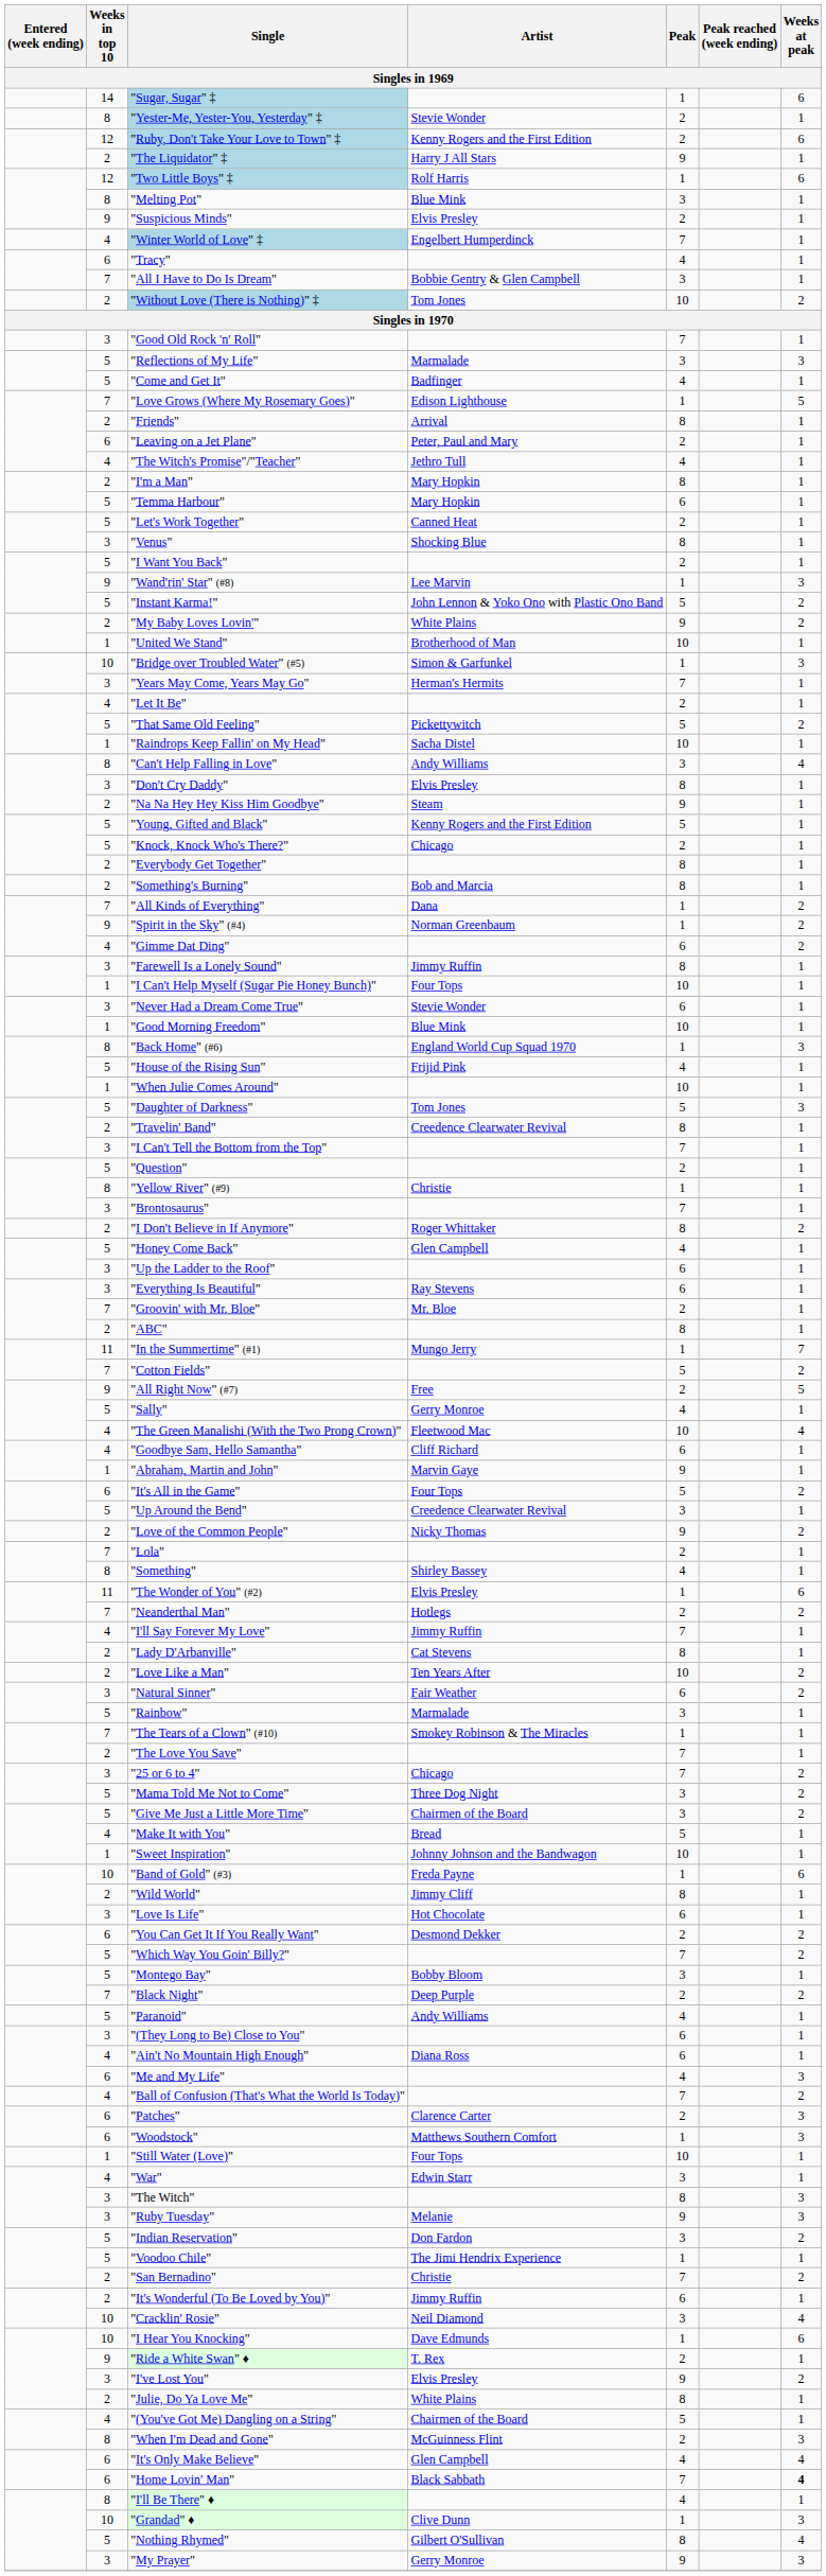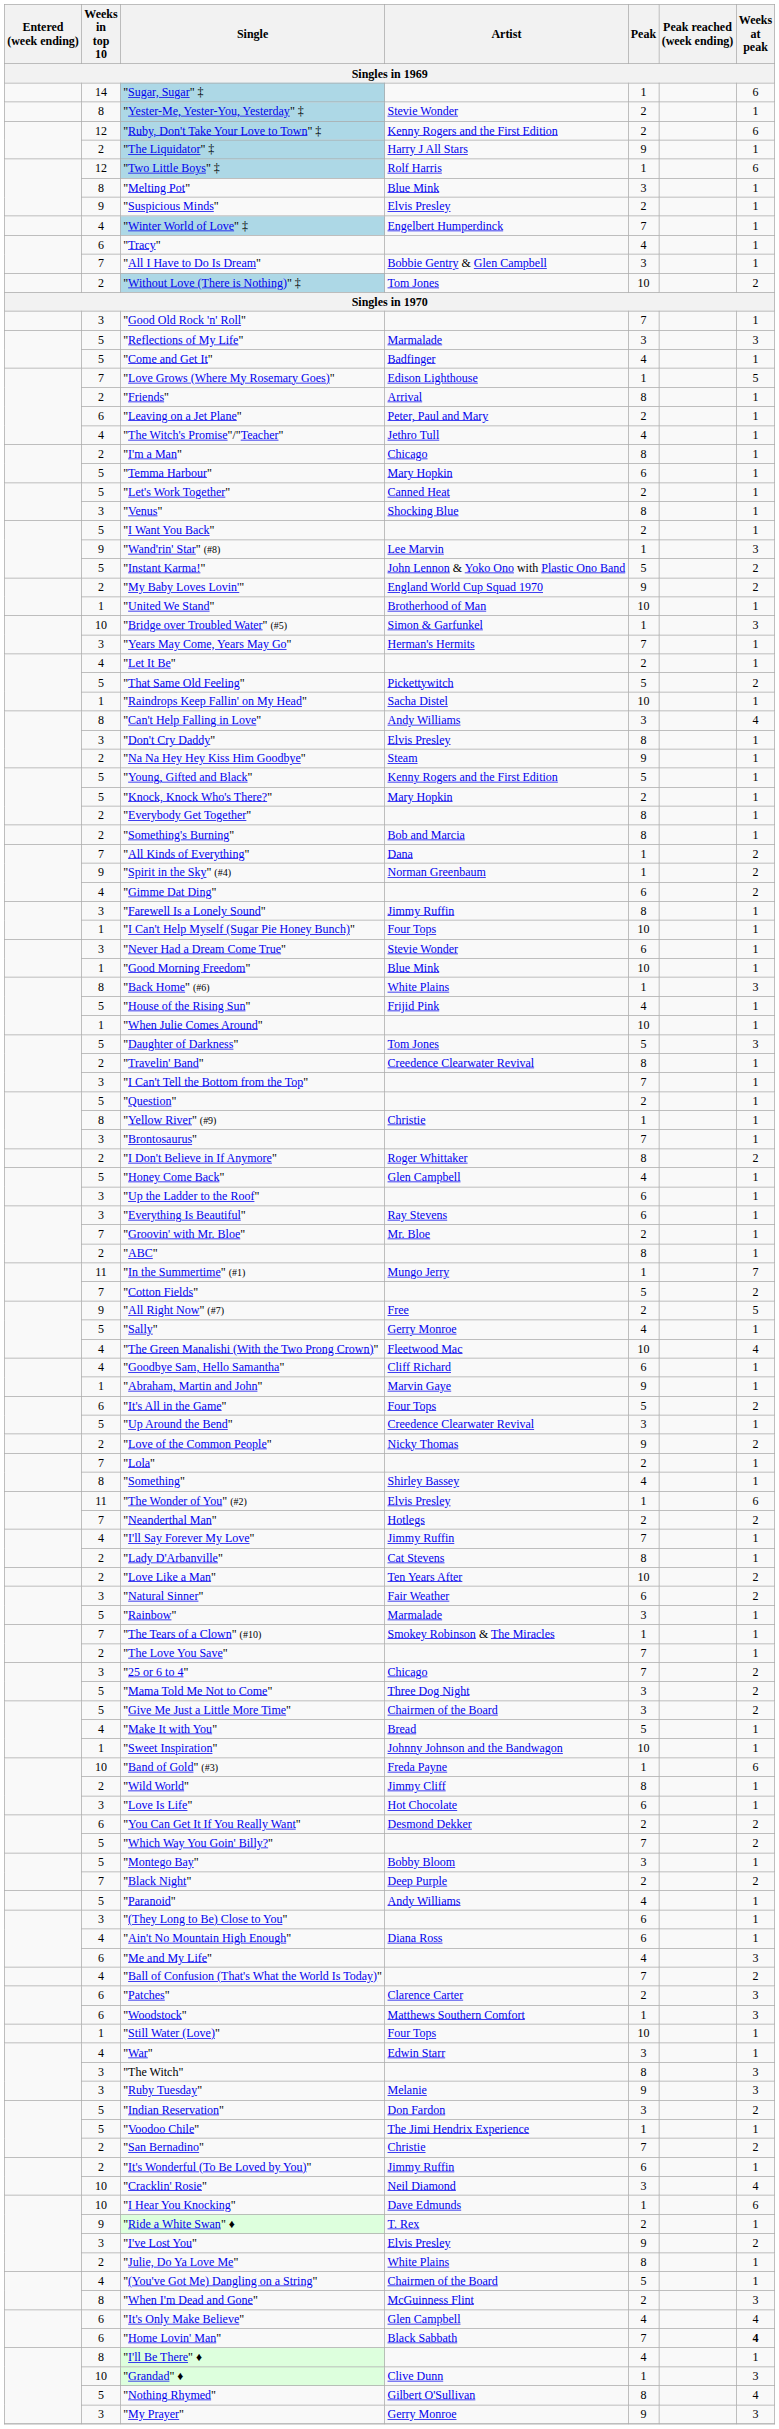"I'm a Man" | Artist: Mary Hopkin -> Chicago
"My Baby Loves Lovin'" | Artist: White Plains -> England World Cup Squad 1970
"Knock, Knock Who's There?" | Artist: Chicago -> Mary Hopkin
"Back Home" (#6) | Artist: England World Cup Squad 1970 -> White Plains
